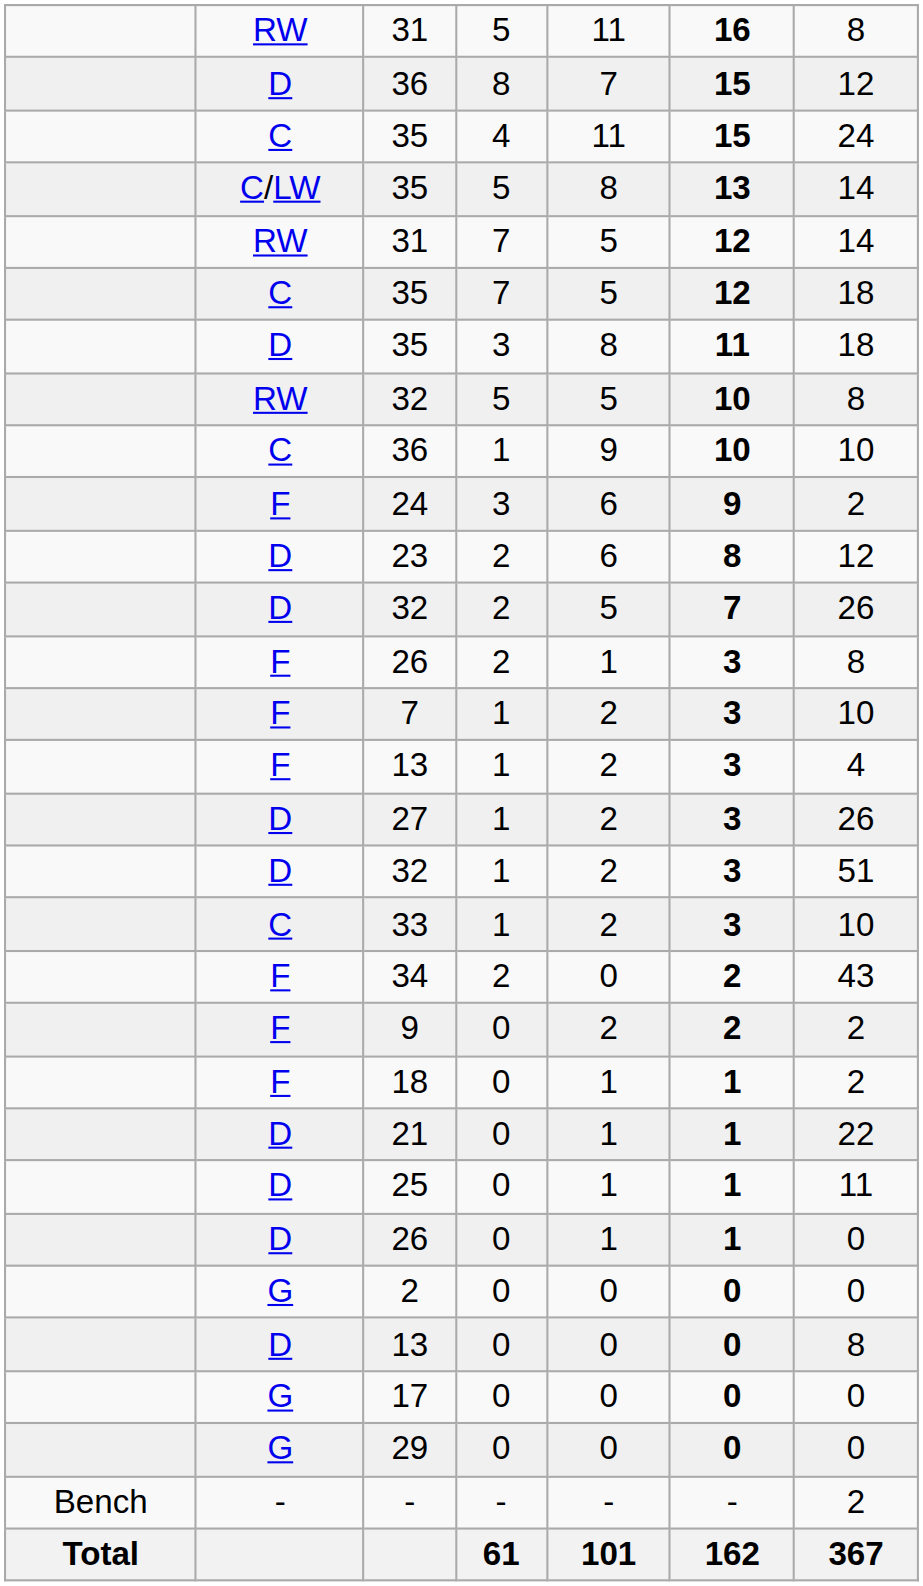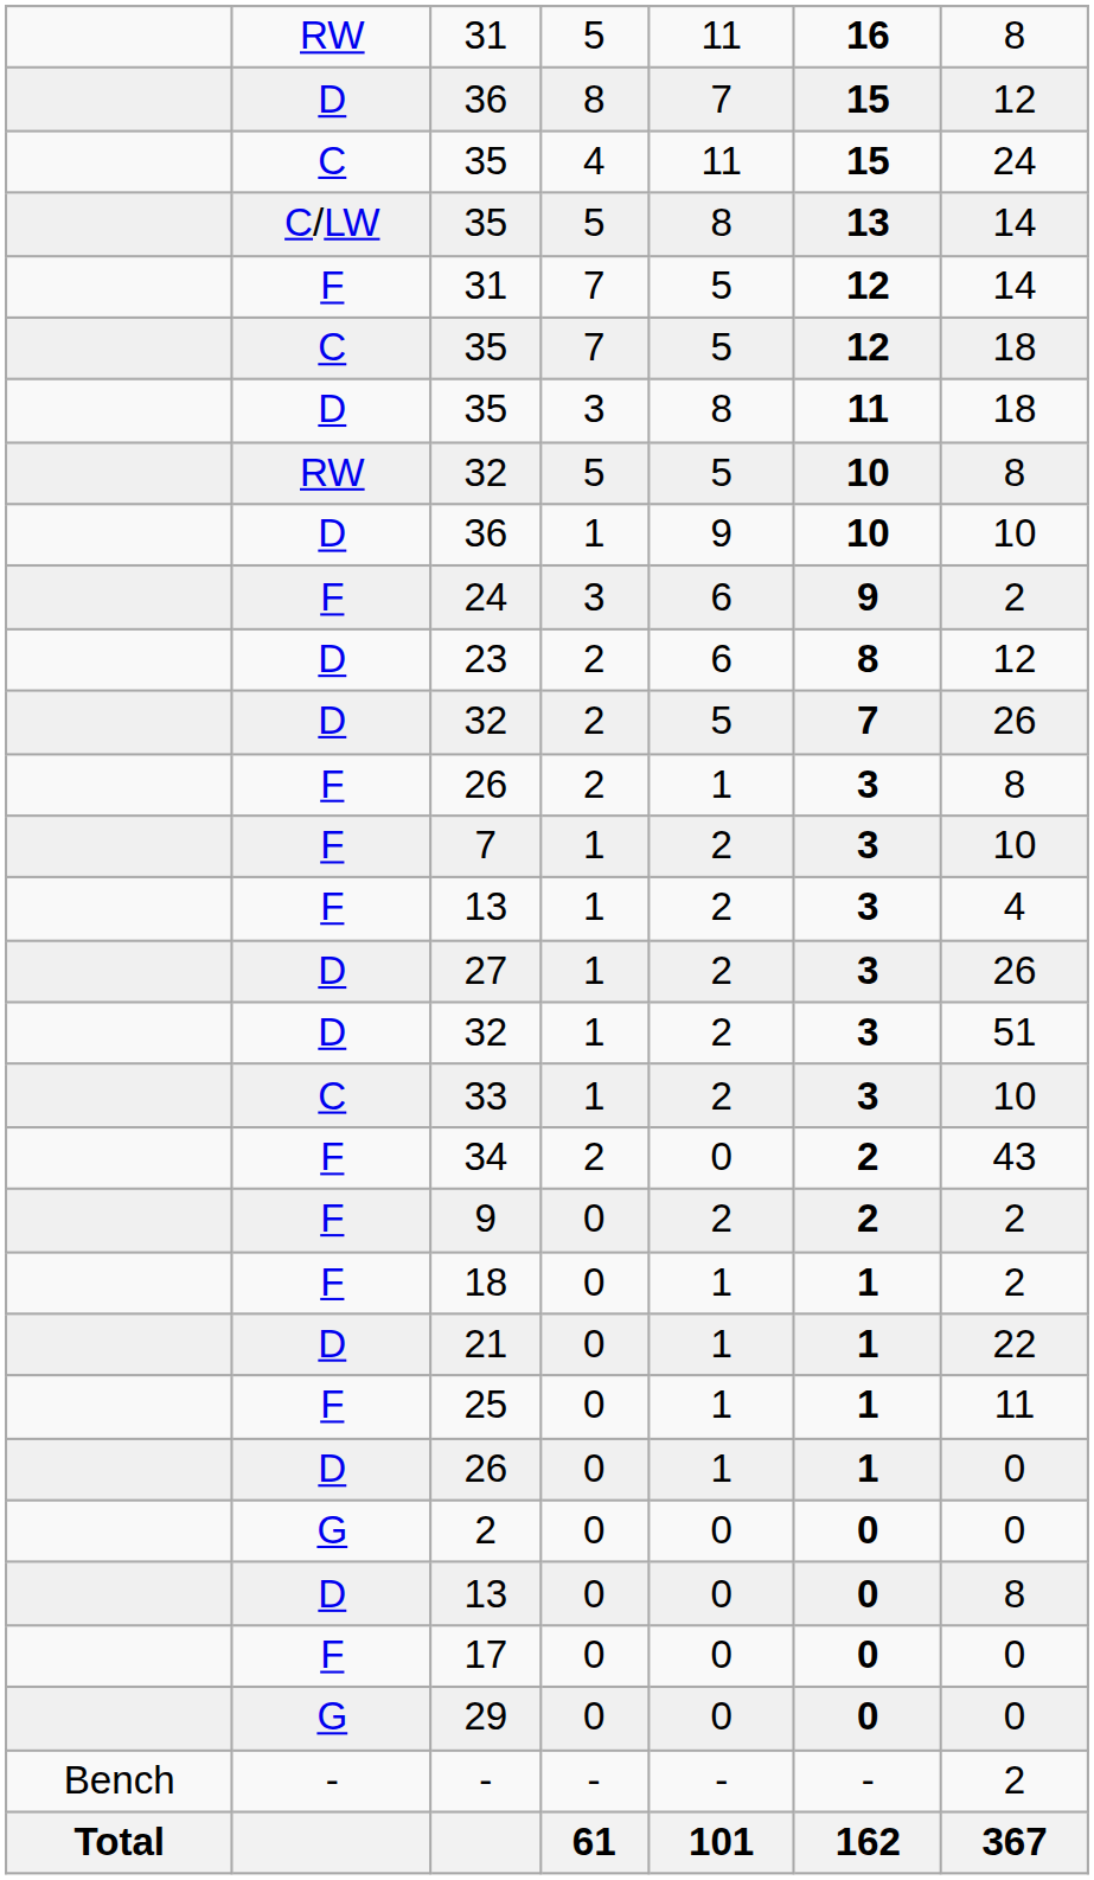31 / 7 | column 2: RW -> F
36 / 1 | column 2: C -> D
25 | column 2: D -> F
17 | column 2: G -> F
